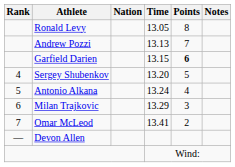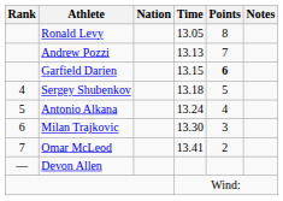Sergey Shubenkov | Time: 13.20 -> 13.18
Milan Trajkovic | Time: 13.29 -> 13.30
